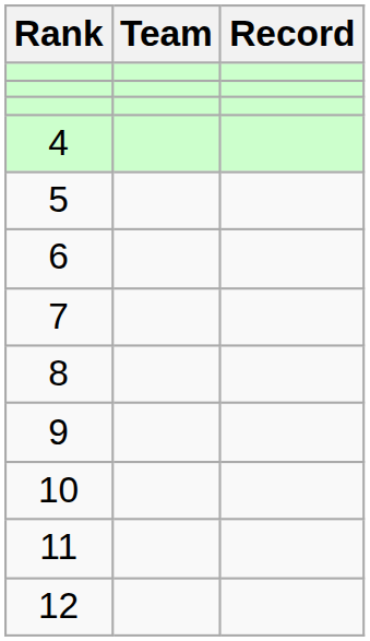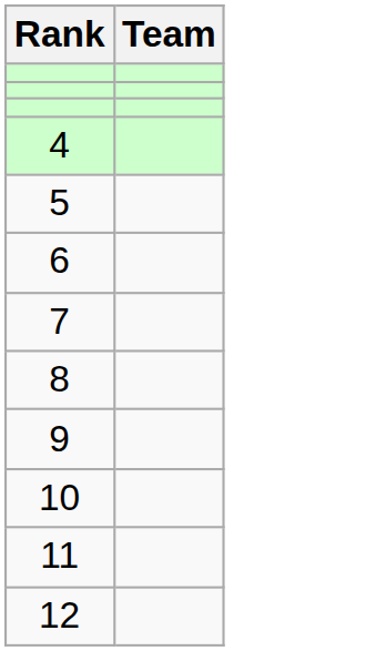- column: Record
